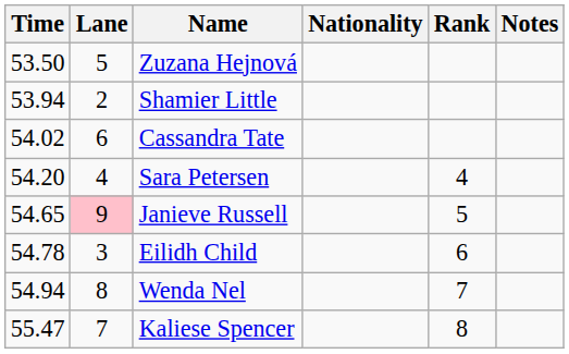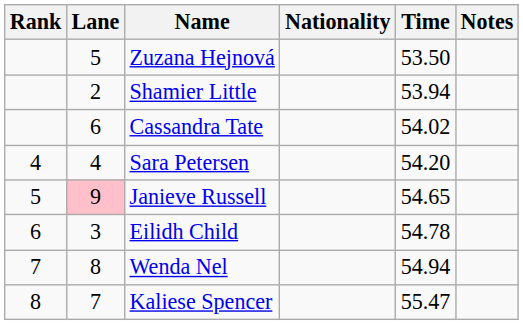columns swapped: Rank <-> Time
